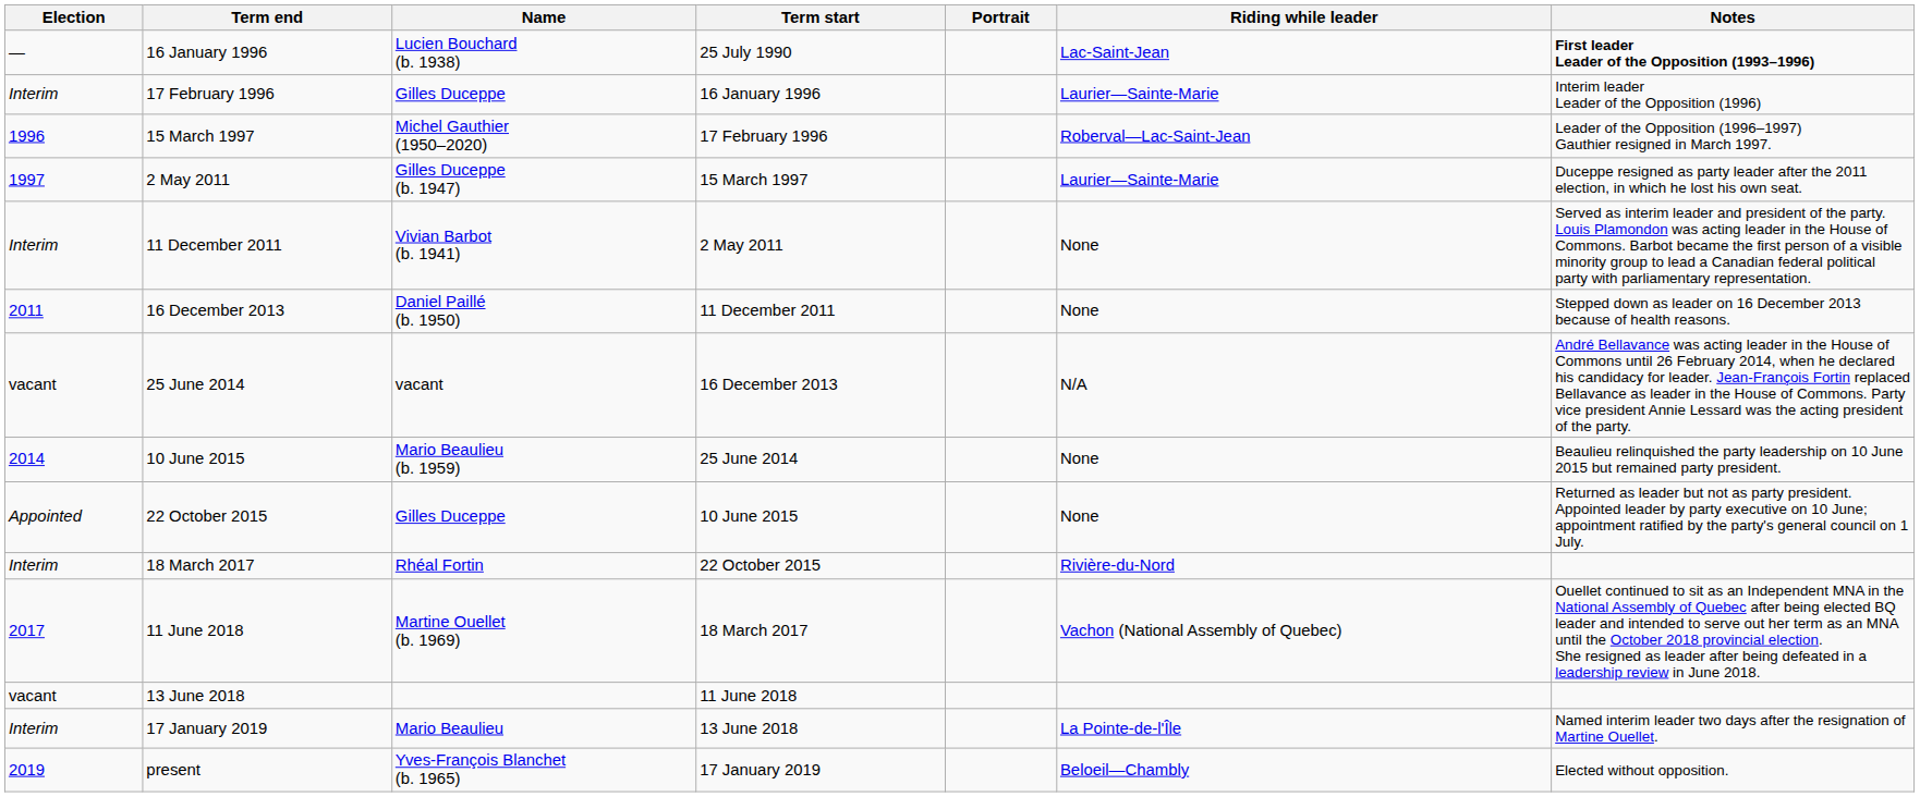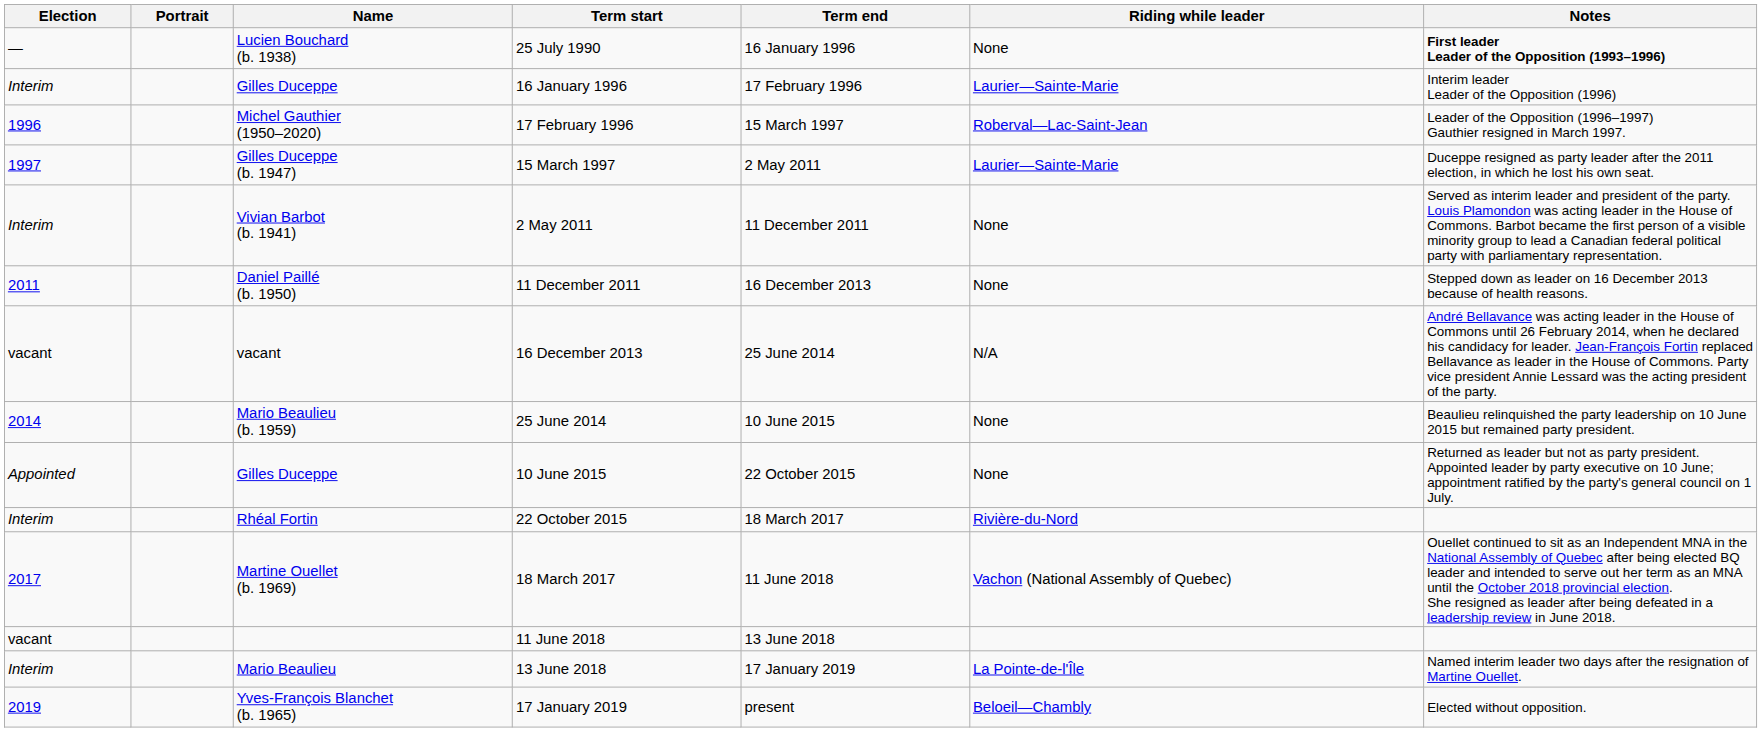columns swapped: Portrait <-> Term end
25 July 1990 | Riding while leader: Lac-Saint-Jean -> None
